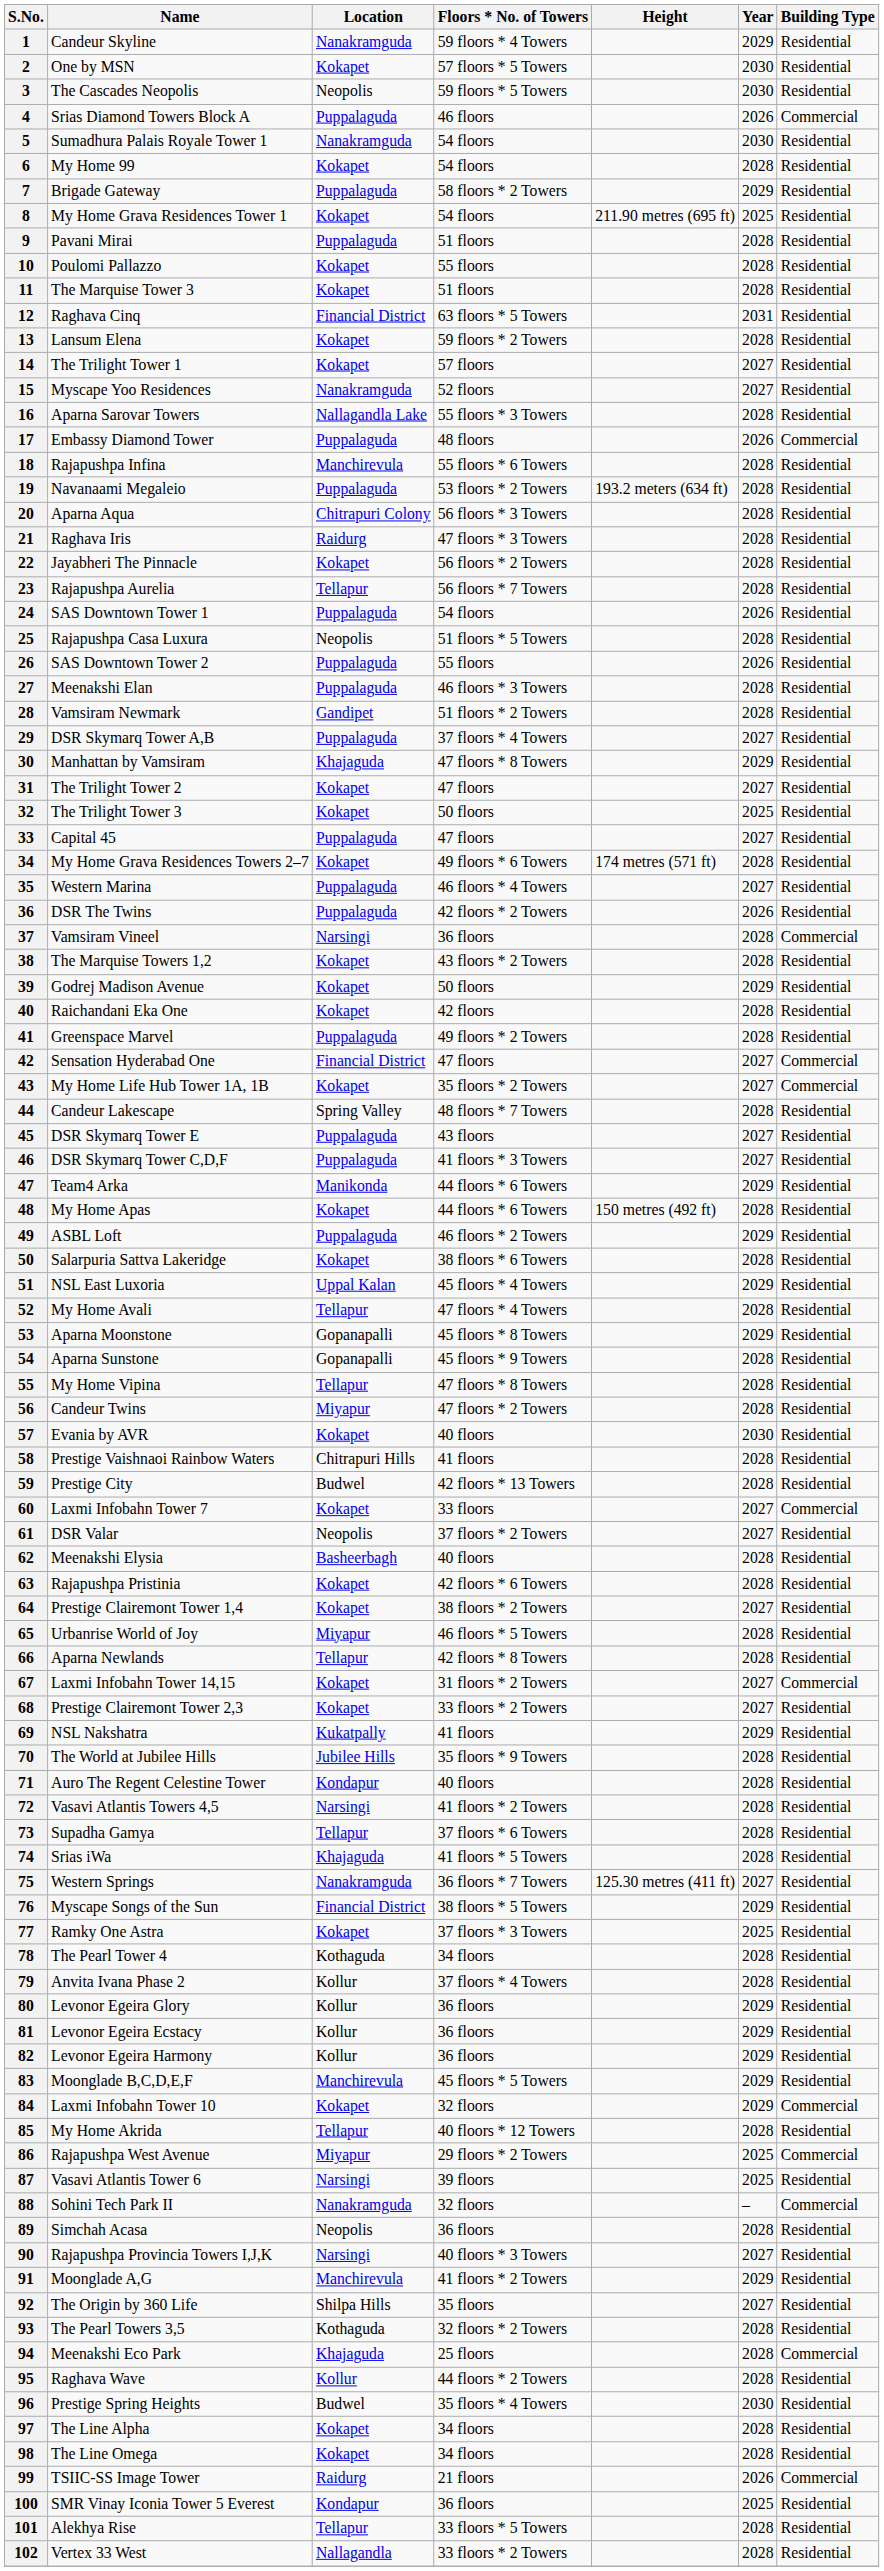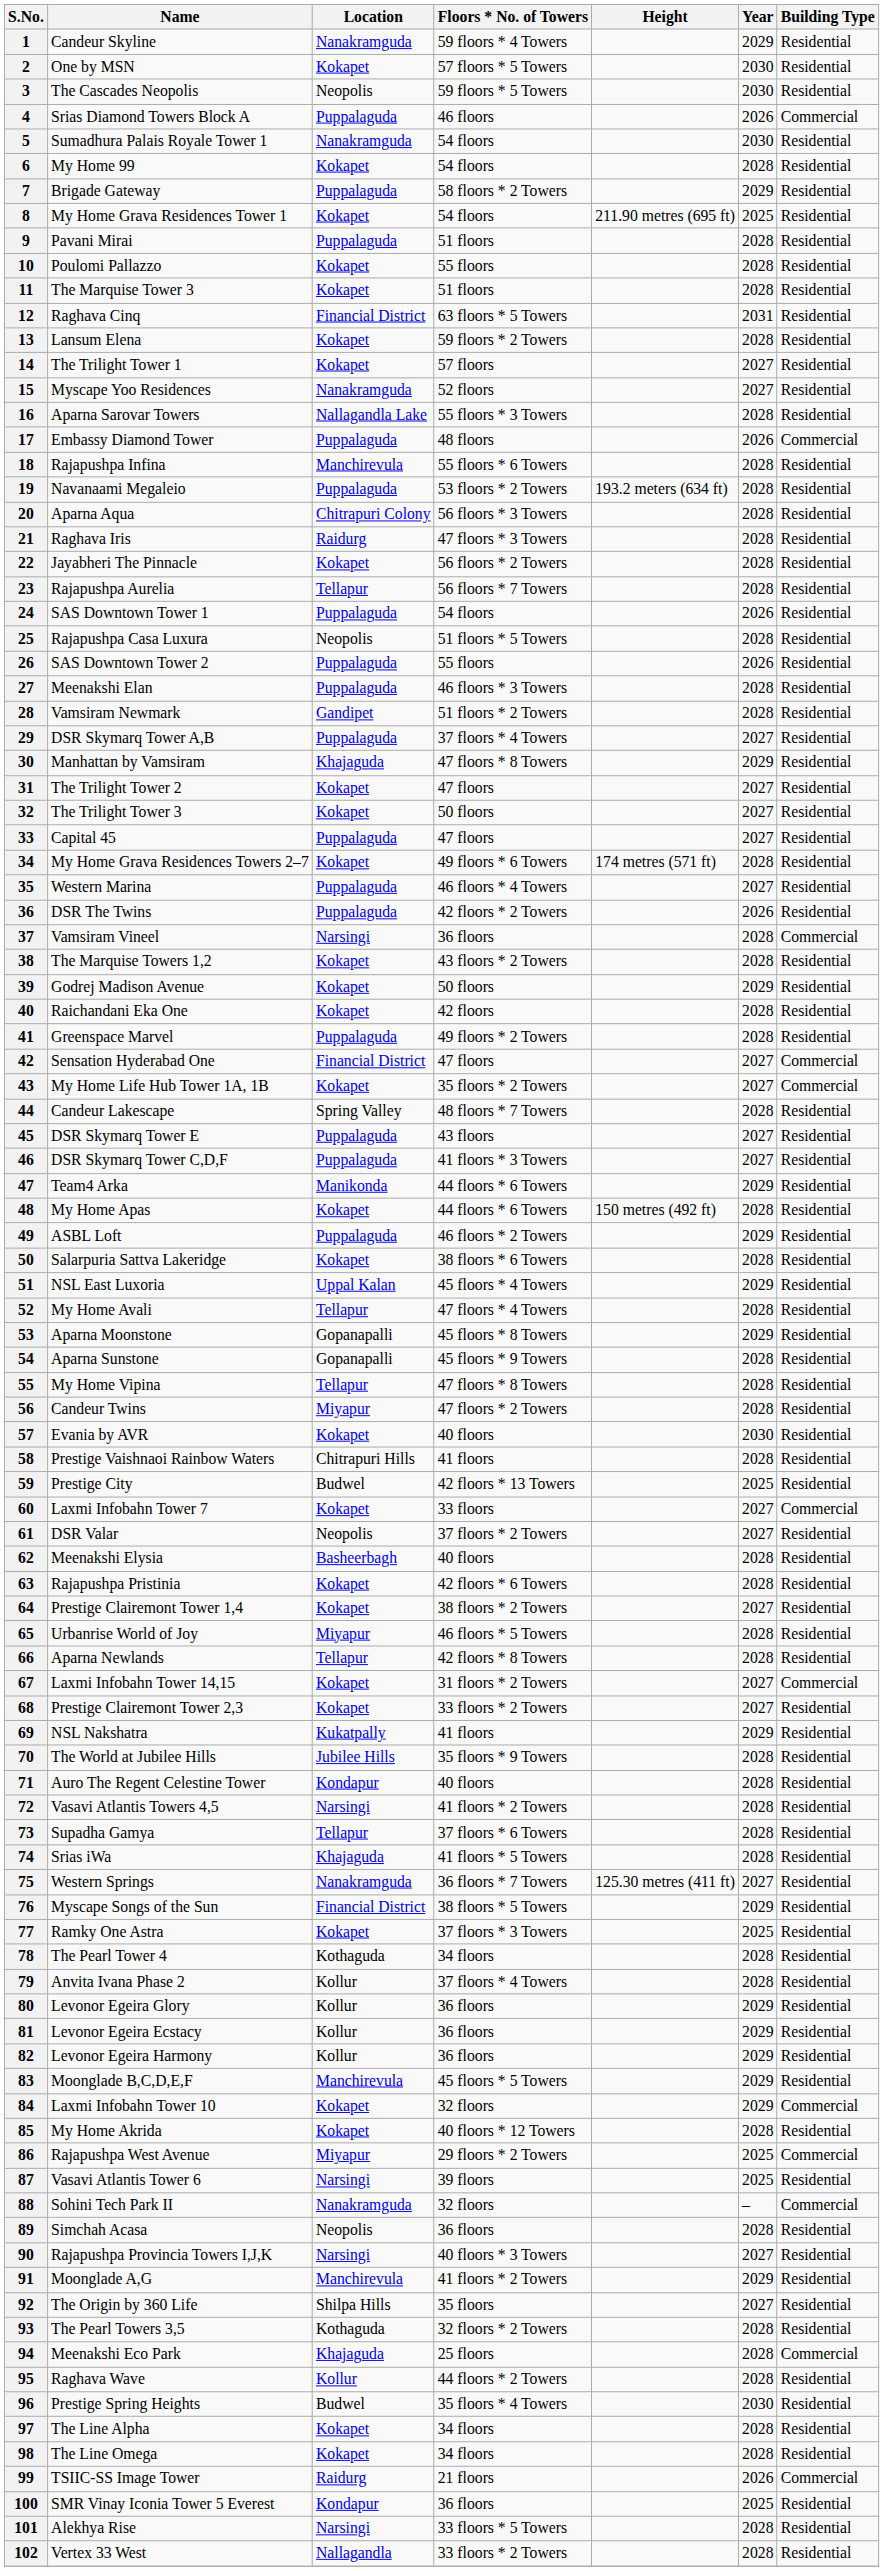32 | Year: 2025 -> 2027
59 | Year: 2028 -> 2025
85 | Location: Tellapur -> Kokapet
101 | Location: Tellapur -> Narsingi
